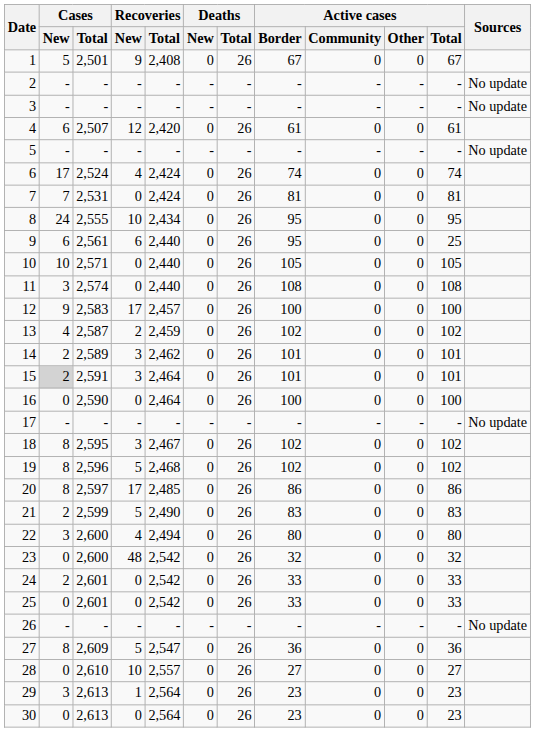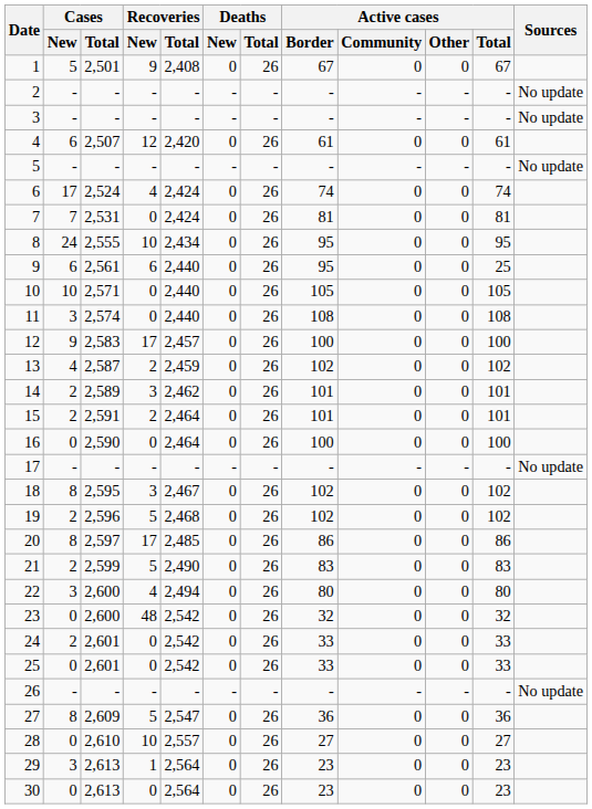15 | Cases / New: lightgrey background -> no background
15 | Recoveries / New: 3 -> 2
19 | Cases / New: 8 -> 2
